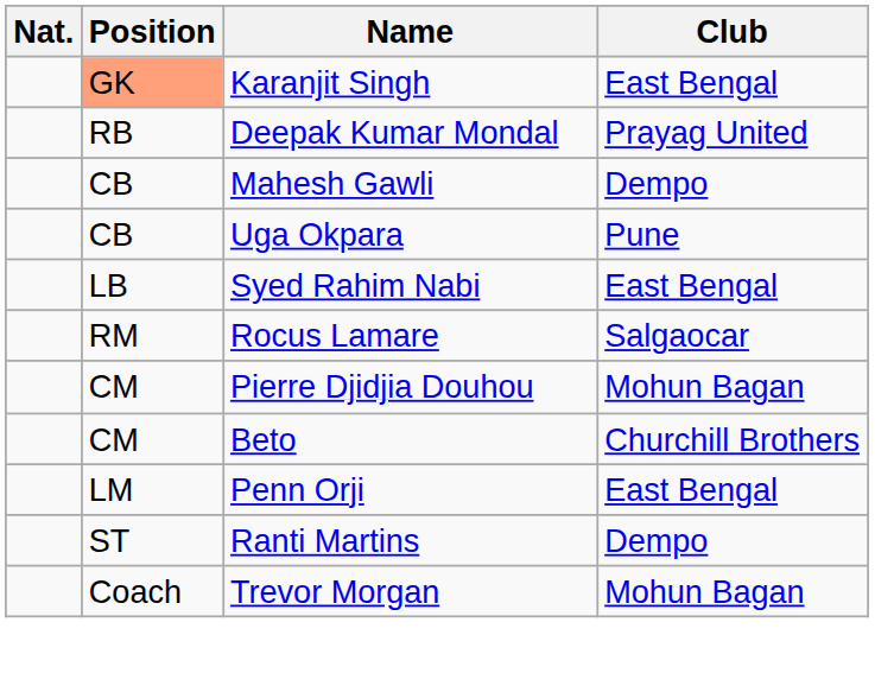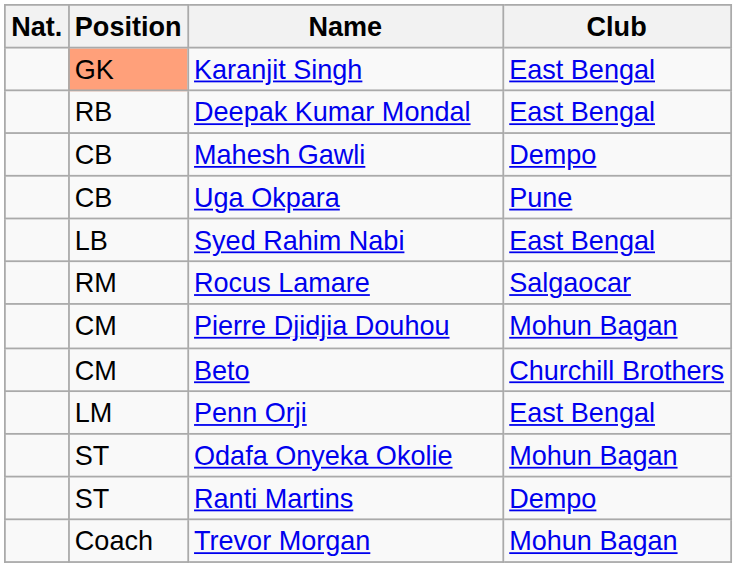Deepak Kumar Mondal | Club: Prayag United -> East Bengal
+ row: ST | Odafa Onyeka Okolie | Mohun Bagan
